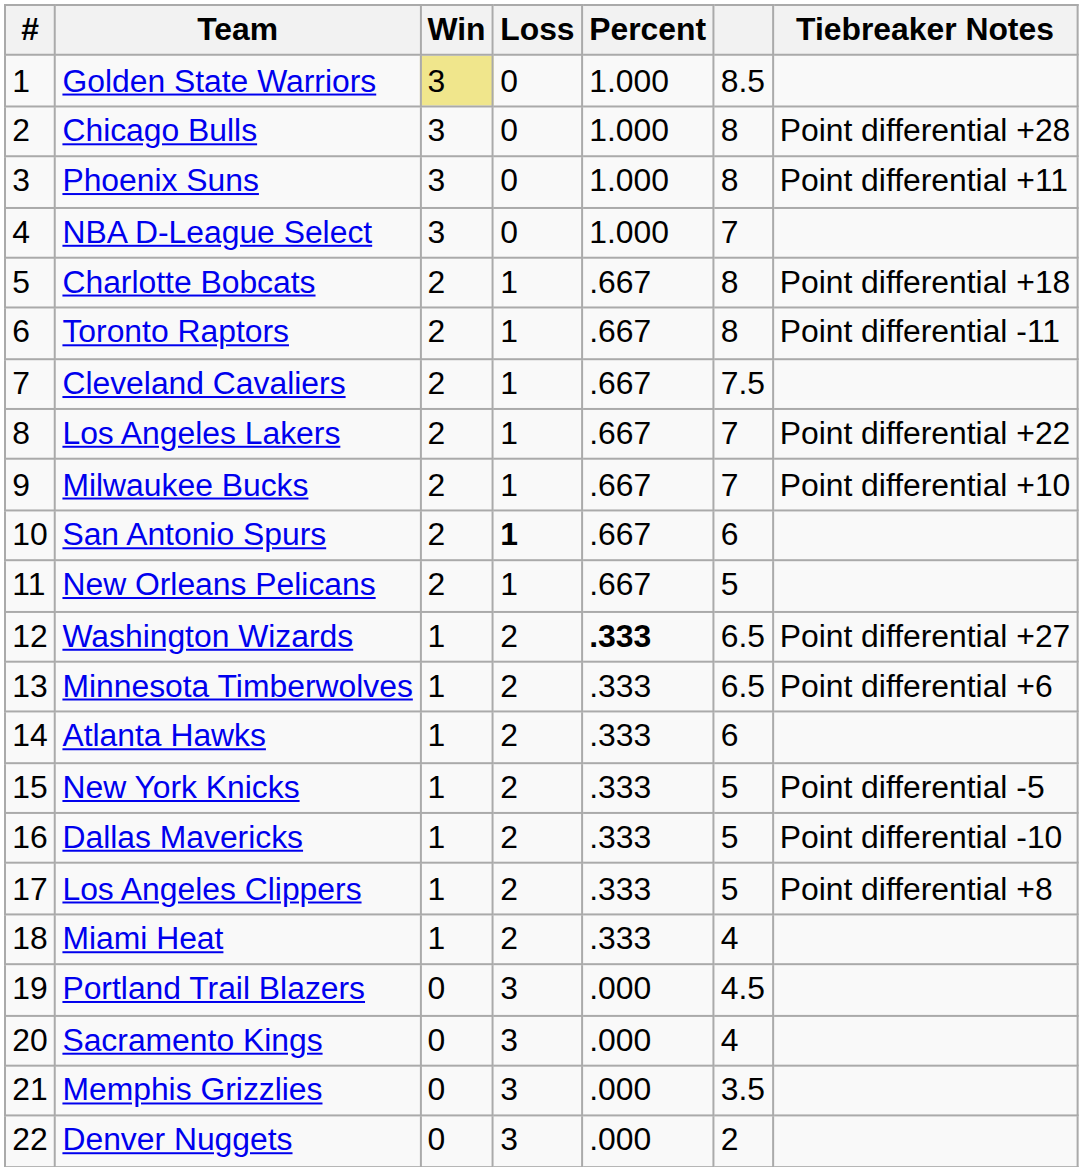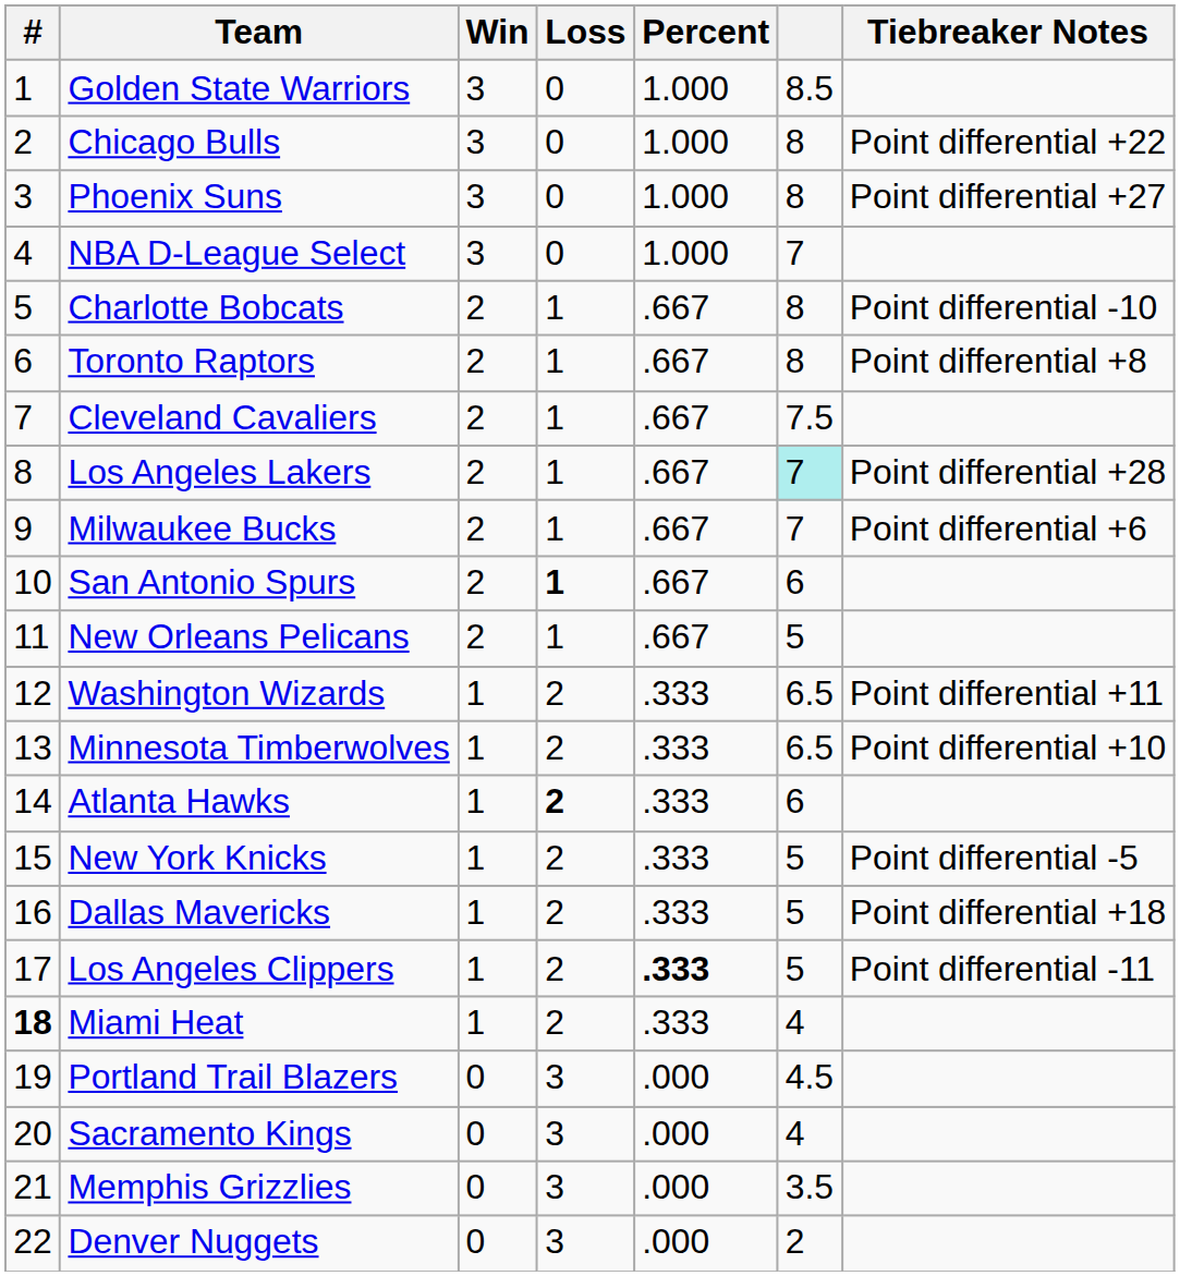Golden State Warriors | Win: khaki background -> no background
Chicago Bulls | Tiebreaker Notes: Point differential +28 -> Point differential +22
Phoenix Suns | Tiebreaker Notes: Point differential +11 -> Point differential +27
Charlotte Bobcats | Tiebreaker Notes: Point differential +18 -> Point differential -10
Toronto Raptors | Tiebreaker Notes: Point differential -11 -> Point differential +8
Los Angeles Lakers | column 6: no background -> paleturquoise background
Los Angeles Lakers | Tiebreaker Notes: Point differential +22 -> Point differential +28
Milwaukee Bucks | Tiebreaker Notes: Point differential +10 -> Point differential +6
Washington Wizards | Percent: bold -> normal
Washington Wizards | Tiebreaker Notes: Point differential +27 -> Point differential +11
Minnesota Timberwolves | Tiebreaker Notes: Point differential +6 -> Point differential +10
Atlanta Hawks | Loss: normal -> bold
Dallas Mavericks | Tiebreaker Notes: Point differential -10 -> Point differential +18
Los Angeles Clippers | Percent: normal -> bold
Los Angeles Clippers | Tiebreaker Notes: Point differential +8 -> Point differential -11
Miami Heat | #: normal -> bold
